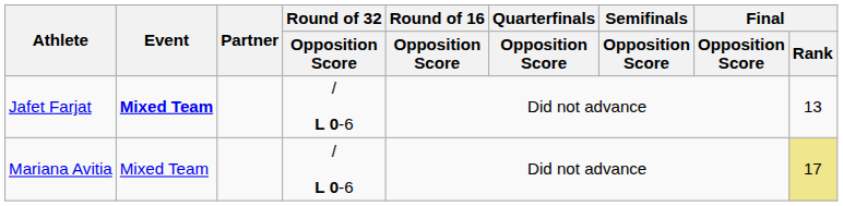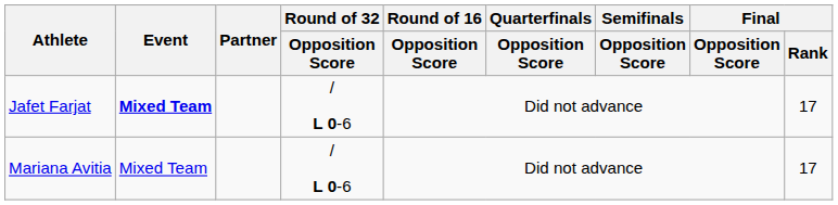Jafet Farjat | Final / Rank: 13 -> 17
Mariana Avitia | Final / Rank: khaki background -> no background
